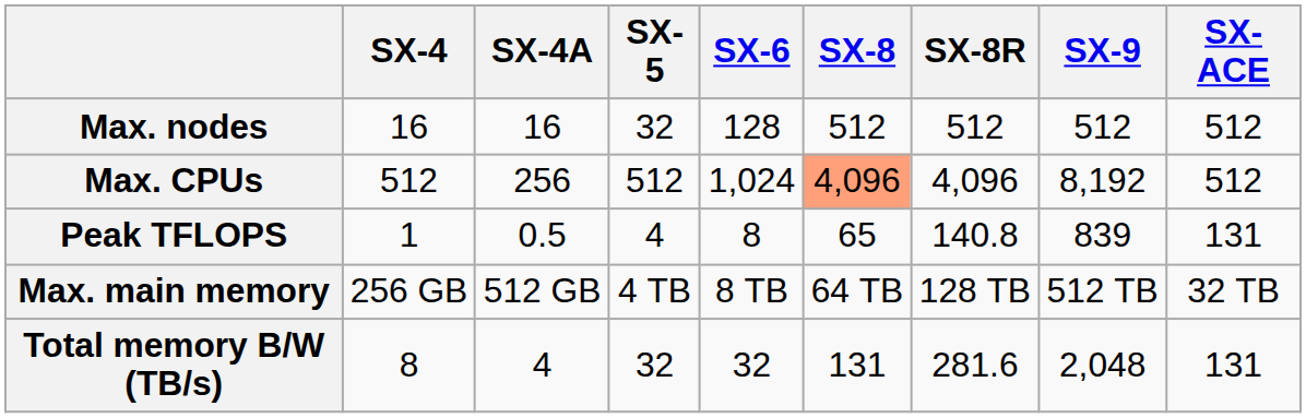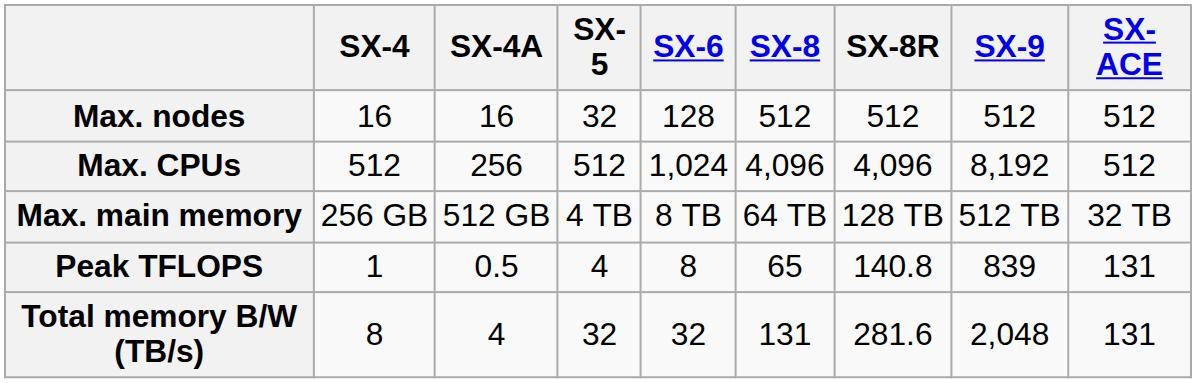Max. CPUs | SX-8: lightsalmon background -> no background
rows swapped: Peak TFLOPS <-> Max. main memory
